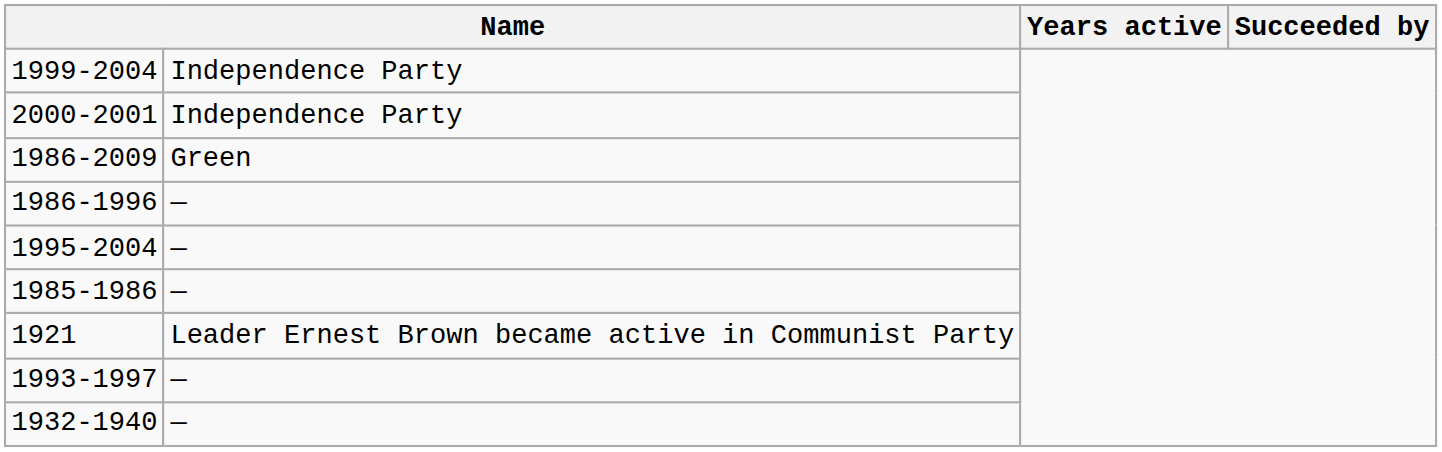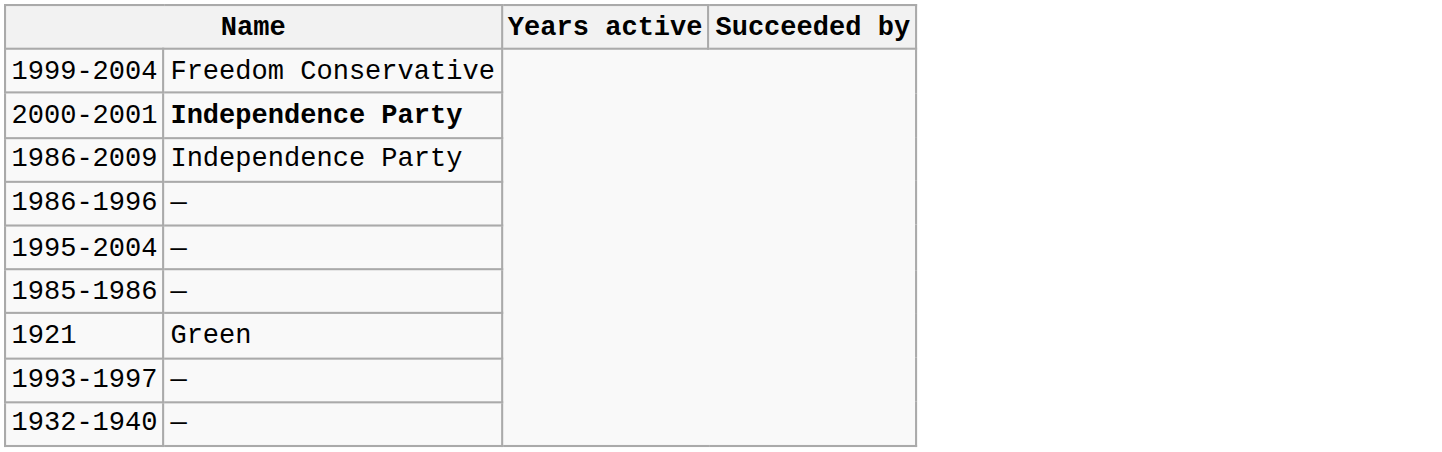1999-2004 | column 2: Independence Party -> Freedom Conservative
2000-2001 | column 2: normal -> bold
1986-2009 | column 2: Green -> Independence Party
1921 | column 2: Leader Ernest Brown became active in Communist Party -> Green
